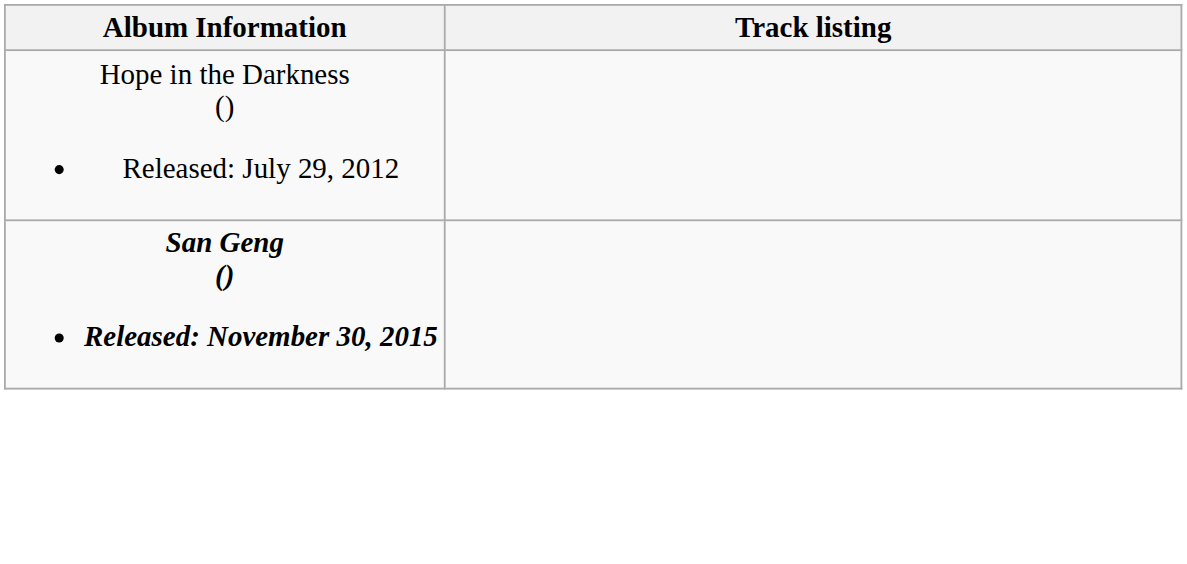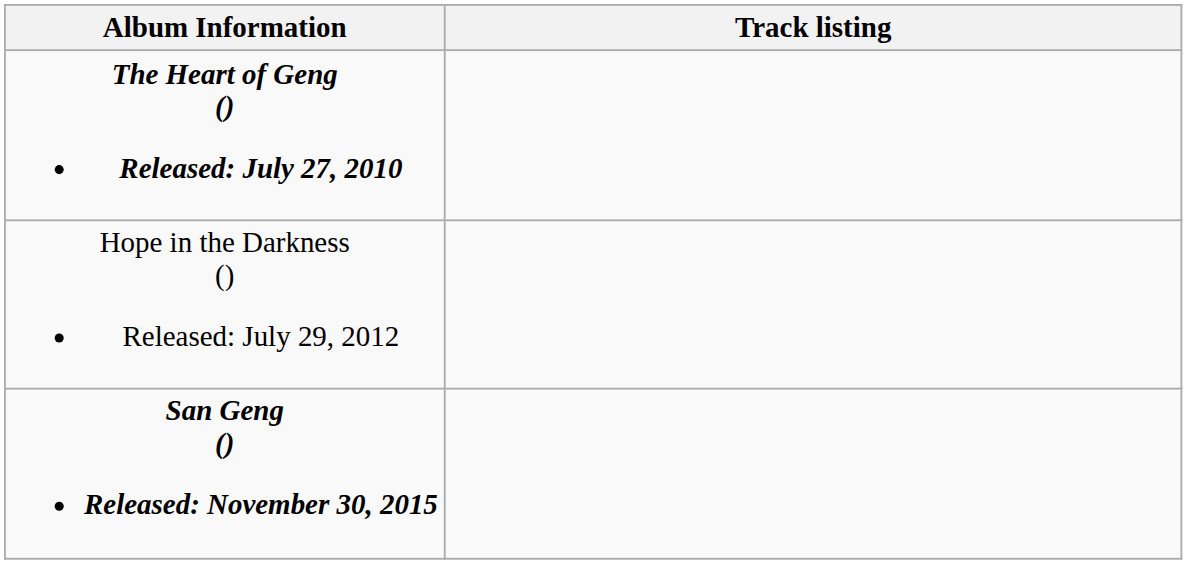+ row: The Heart of Geng () Released: July 27, 2010
